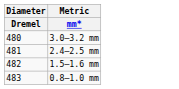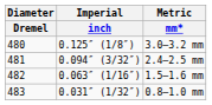+ column: Imperial | inch | 0.125″ (1/8″) | 0.094″ (3/32″) | 0.063″ (1/16″) | 0.031″ (1/32″)
